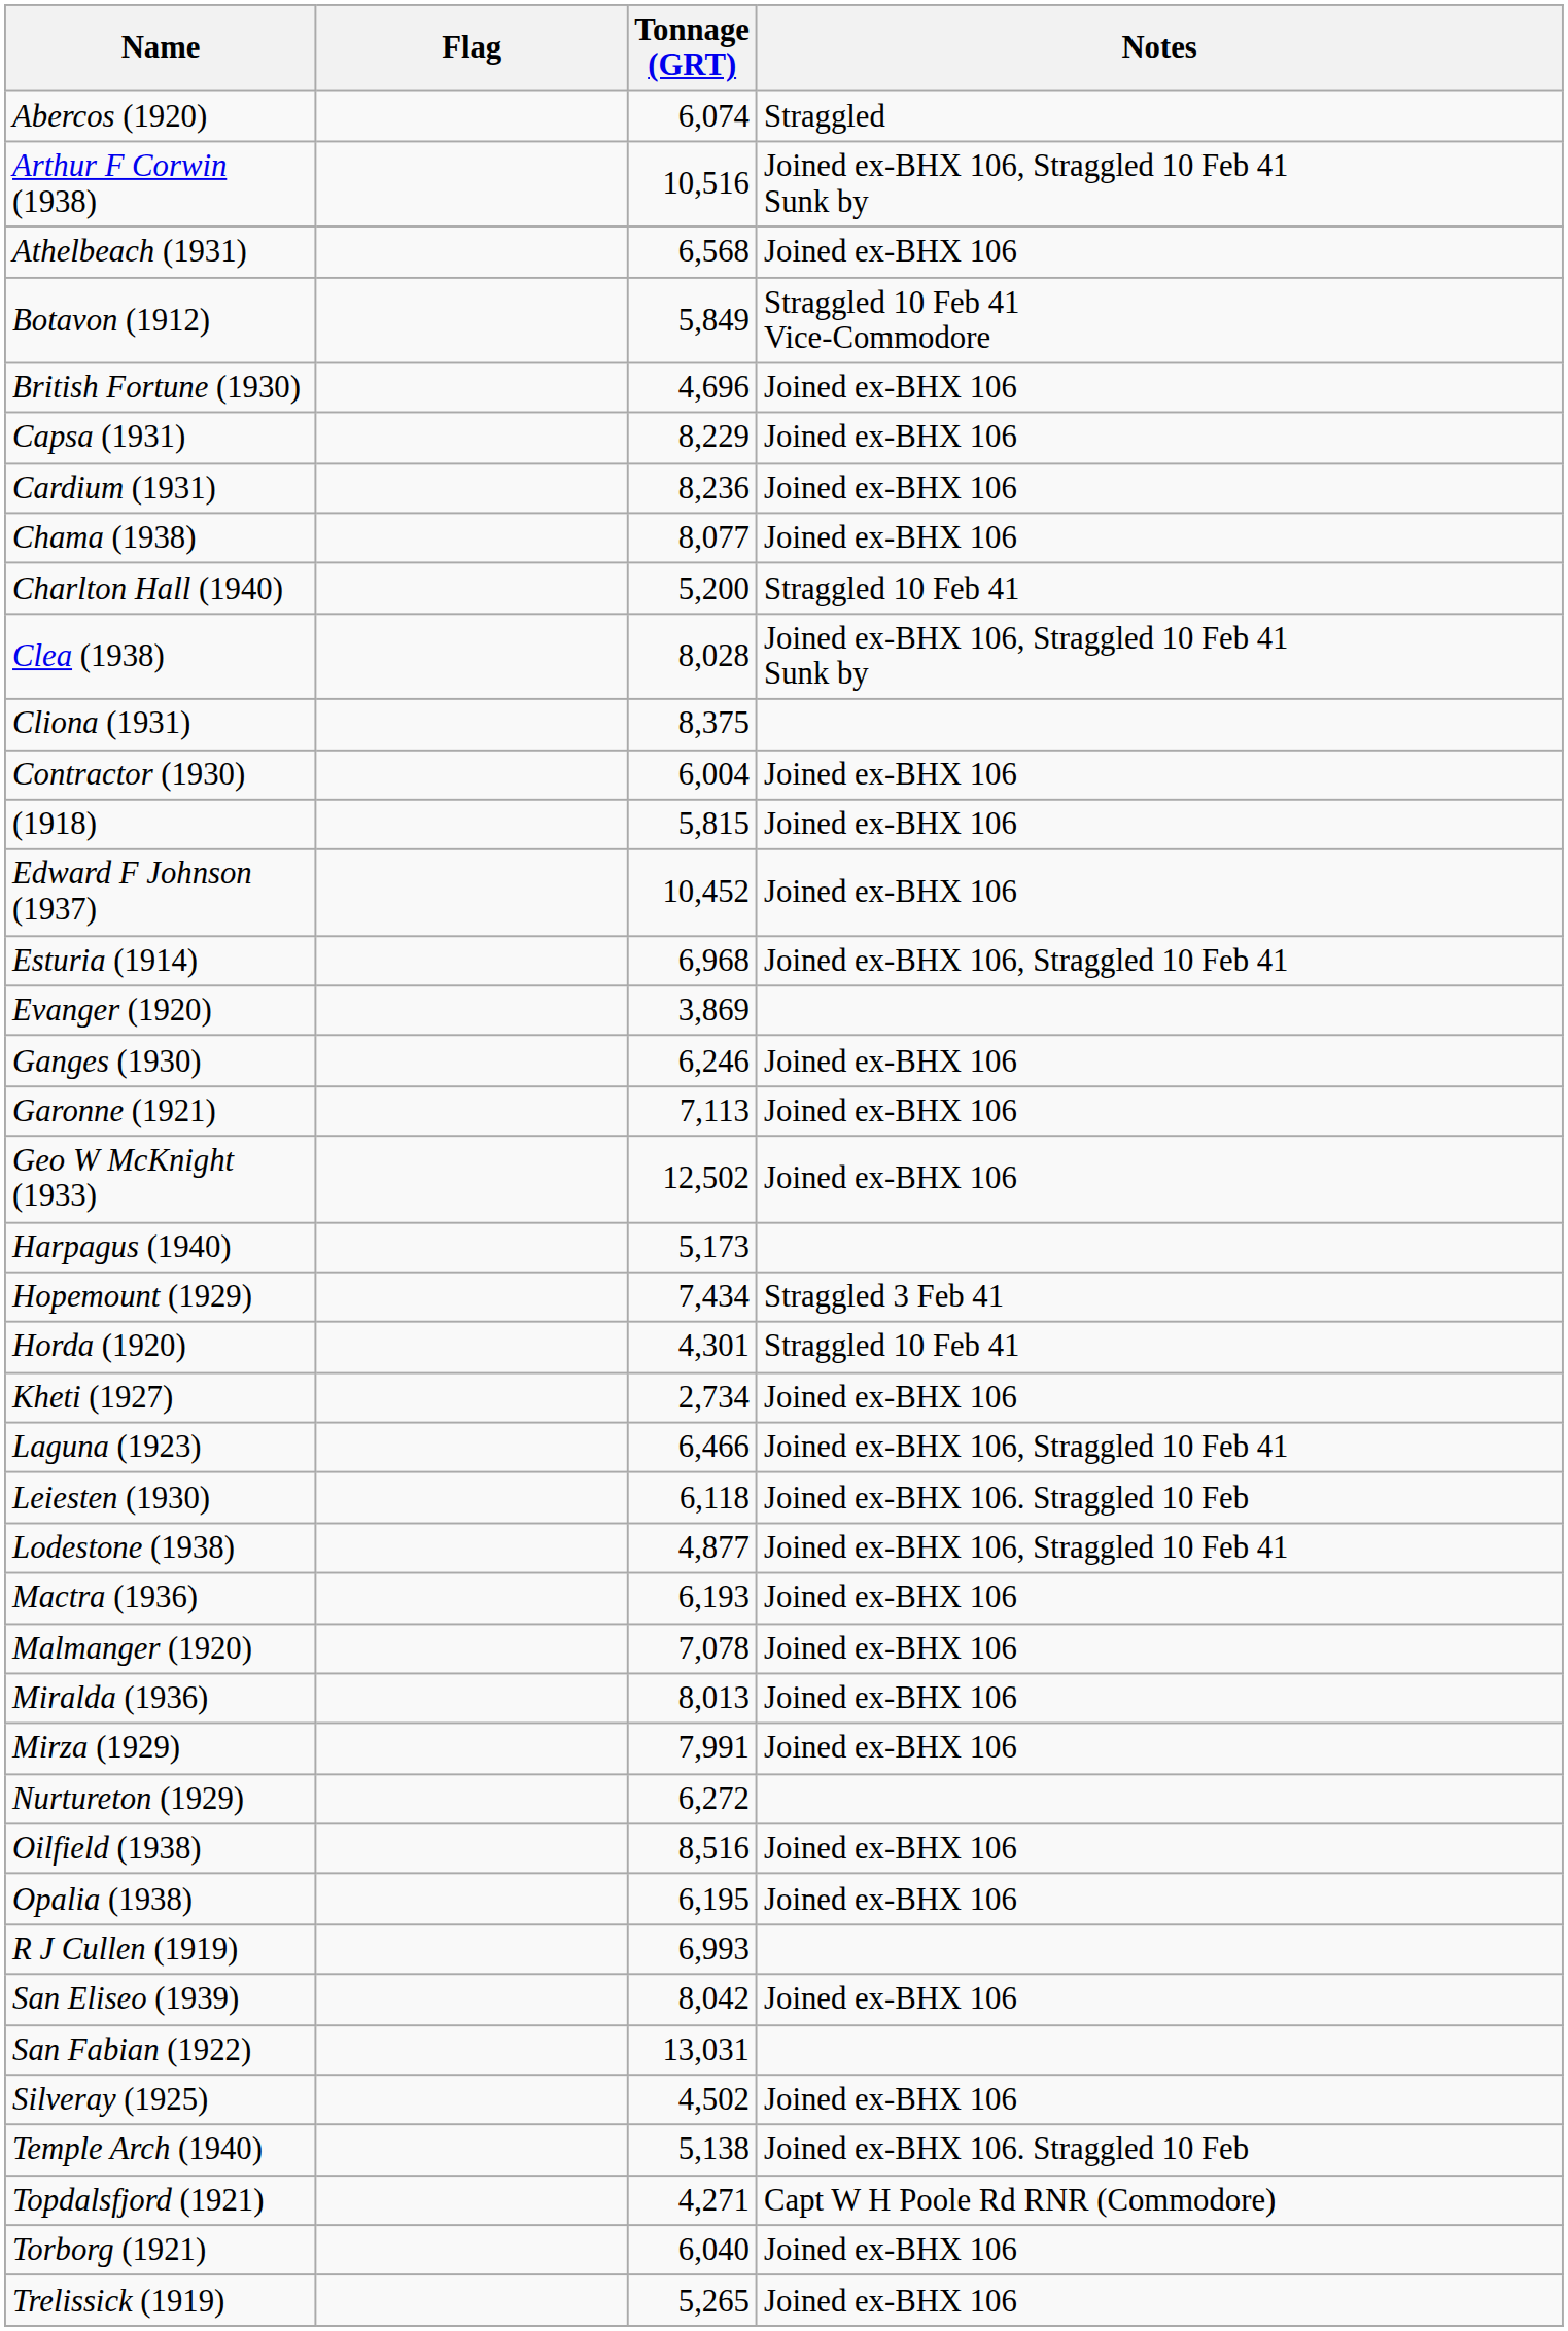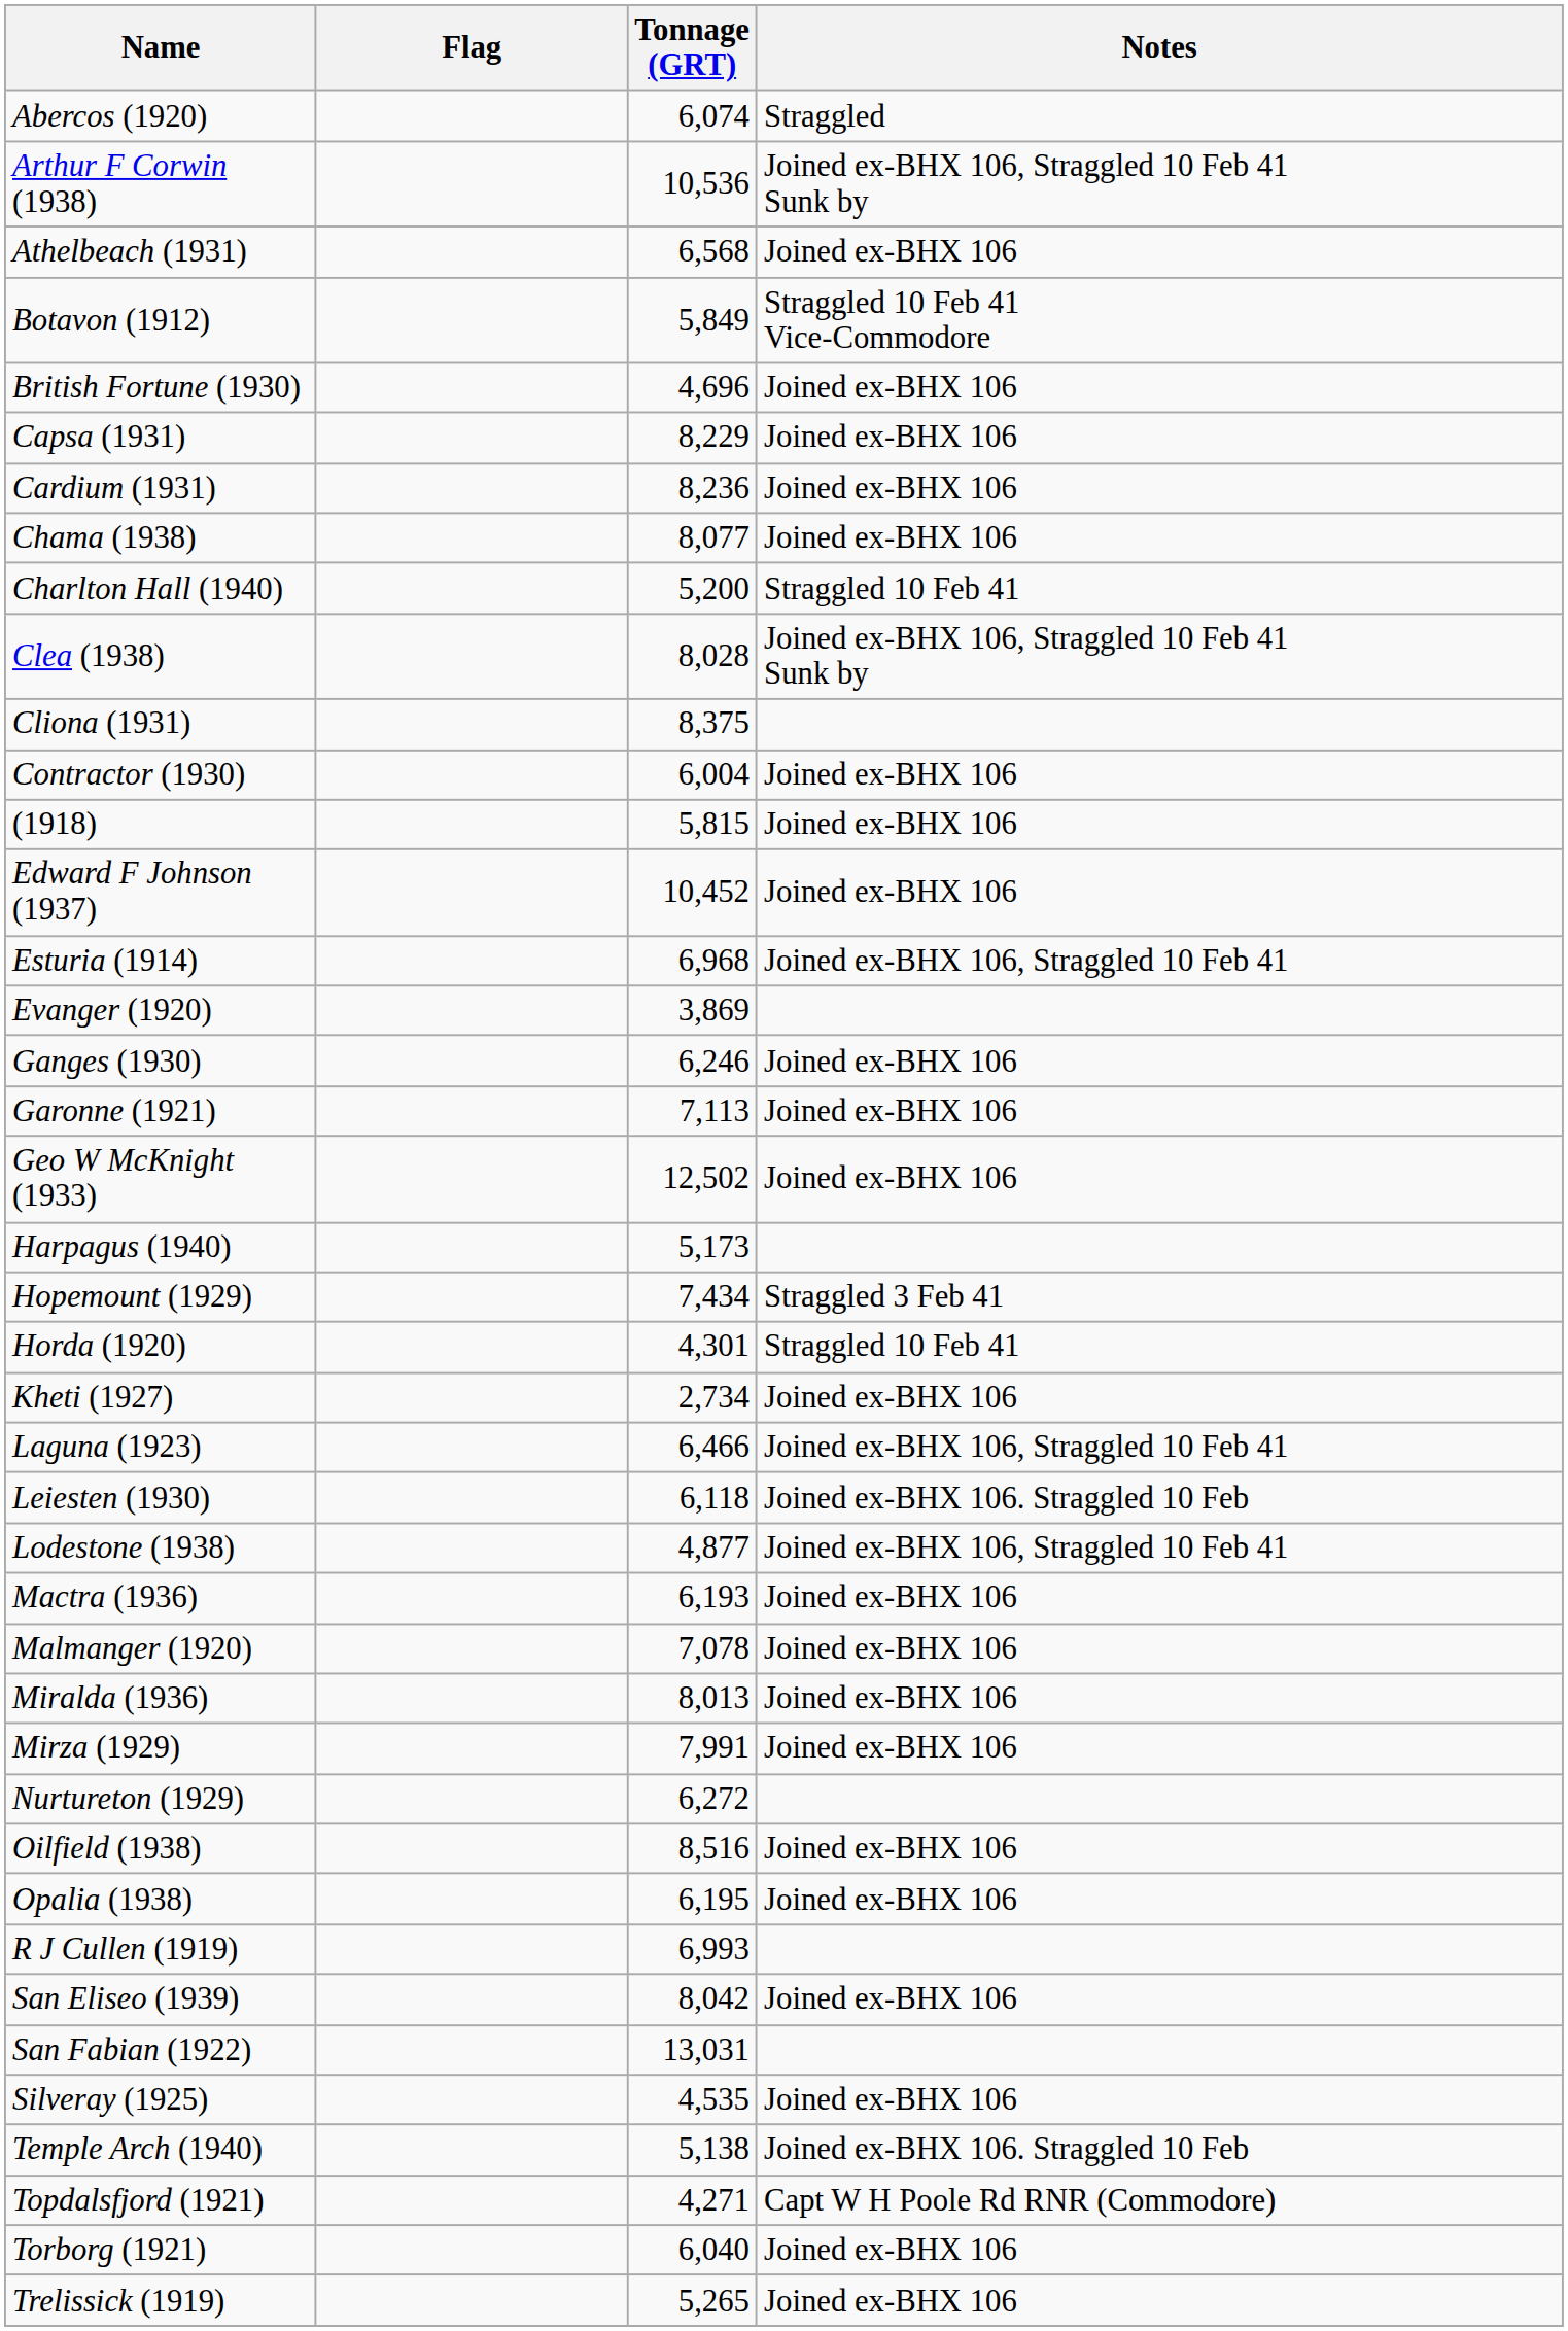Arthur F Corwin (1938) | Tonnage (GRT): 10,516 -> 10,536
Silveray (1925) | Tonnage (GRT): 4,502 -> 4,535
